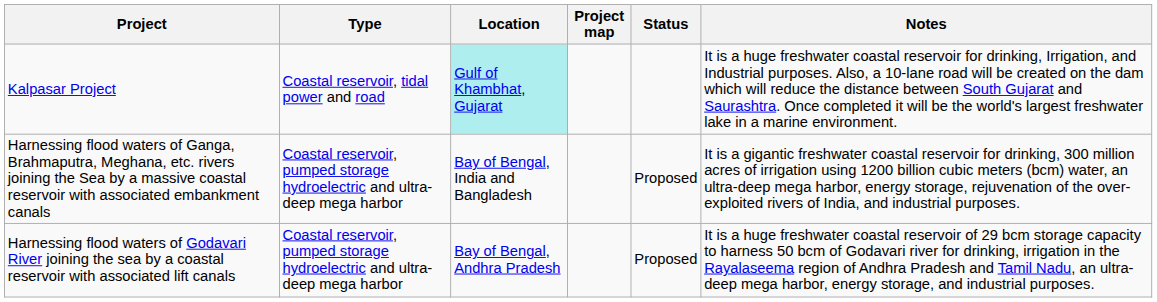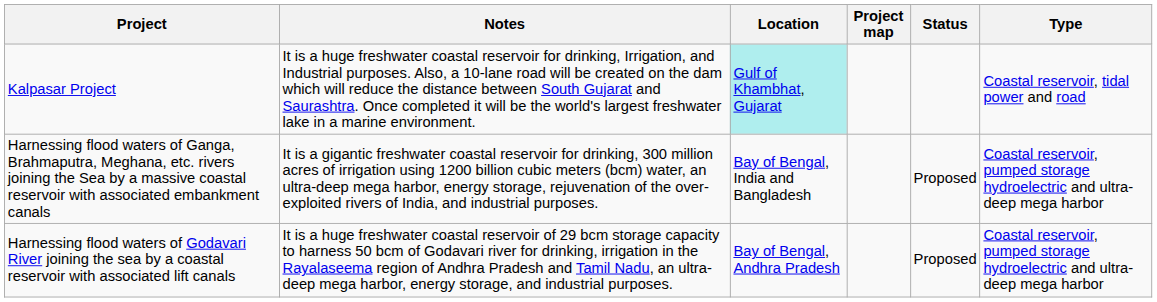columns swapped: Type <-> Notes
